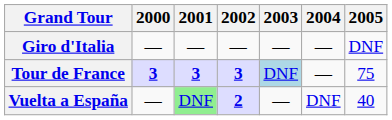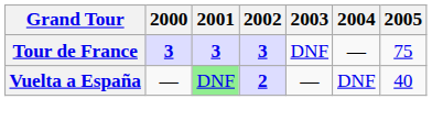- row: Giro d'Italia | — | — | — | — | — | DNF
Tour de France | 2003: lightblue background -> no background
